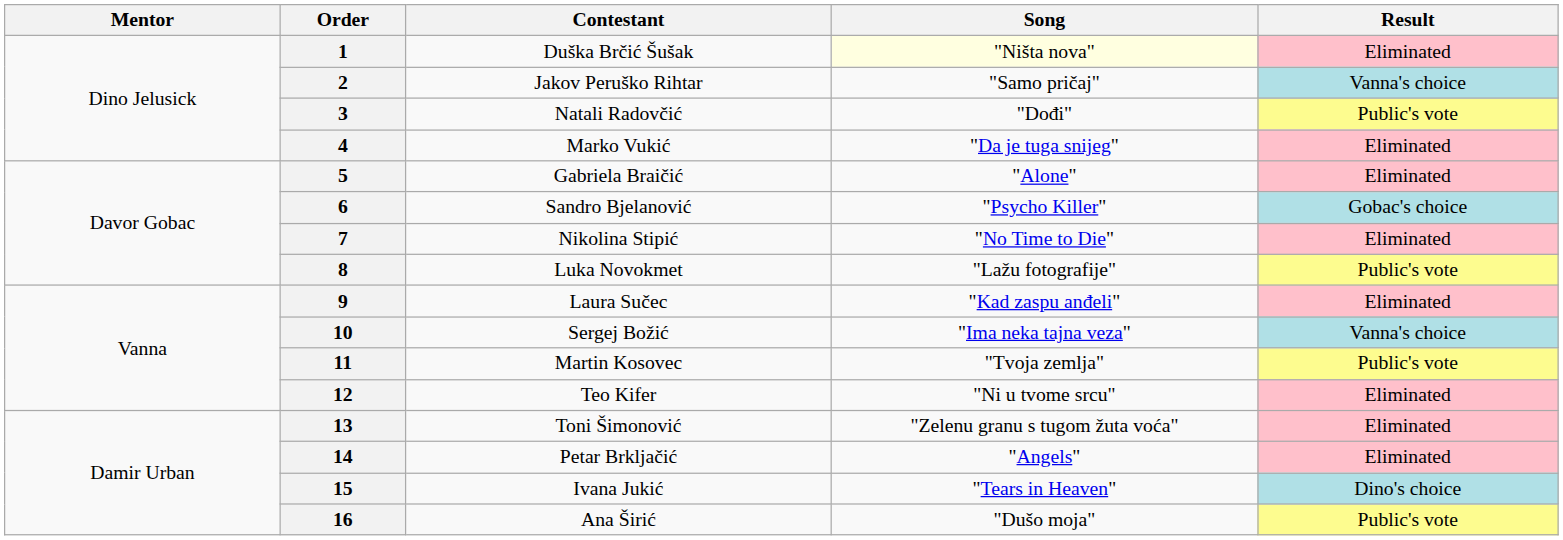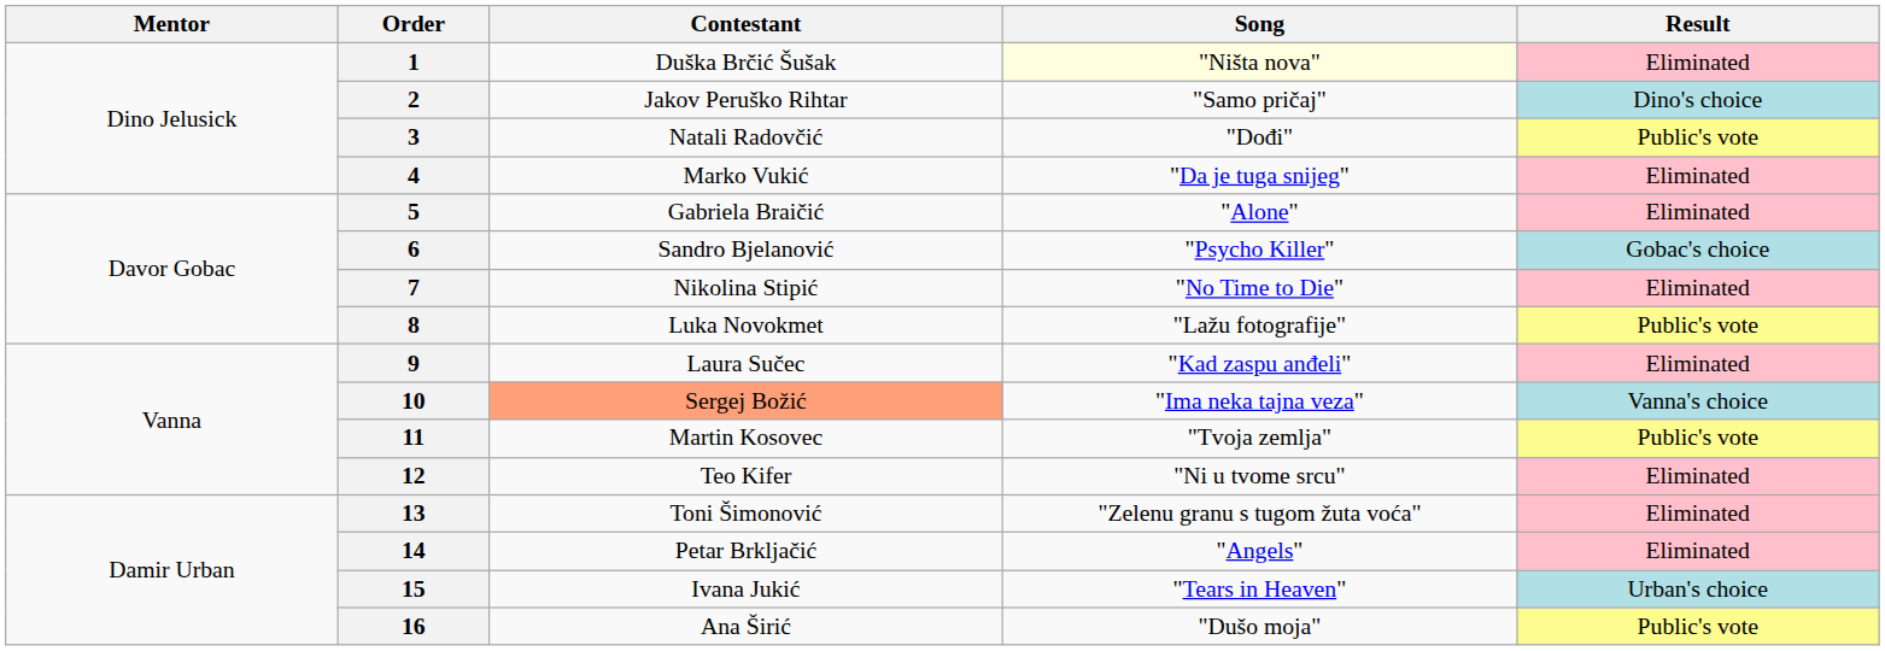2 | Result: Vanna's choice -> Dino's choice
10 | Contestant: no background -> lightsalmon background
15 | Result: Dino's choice -> Urban's choice
